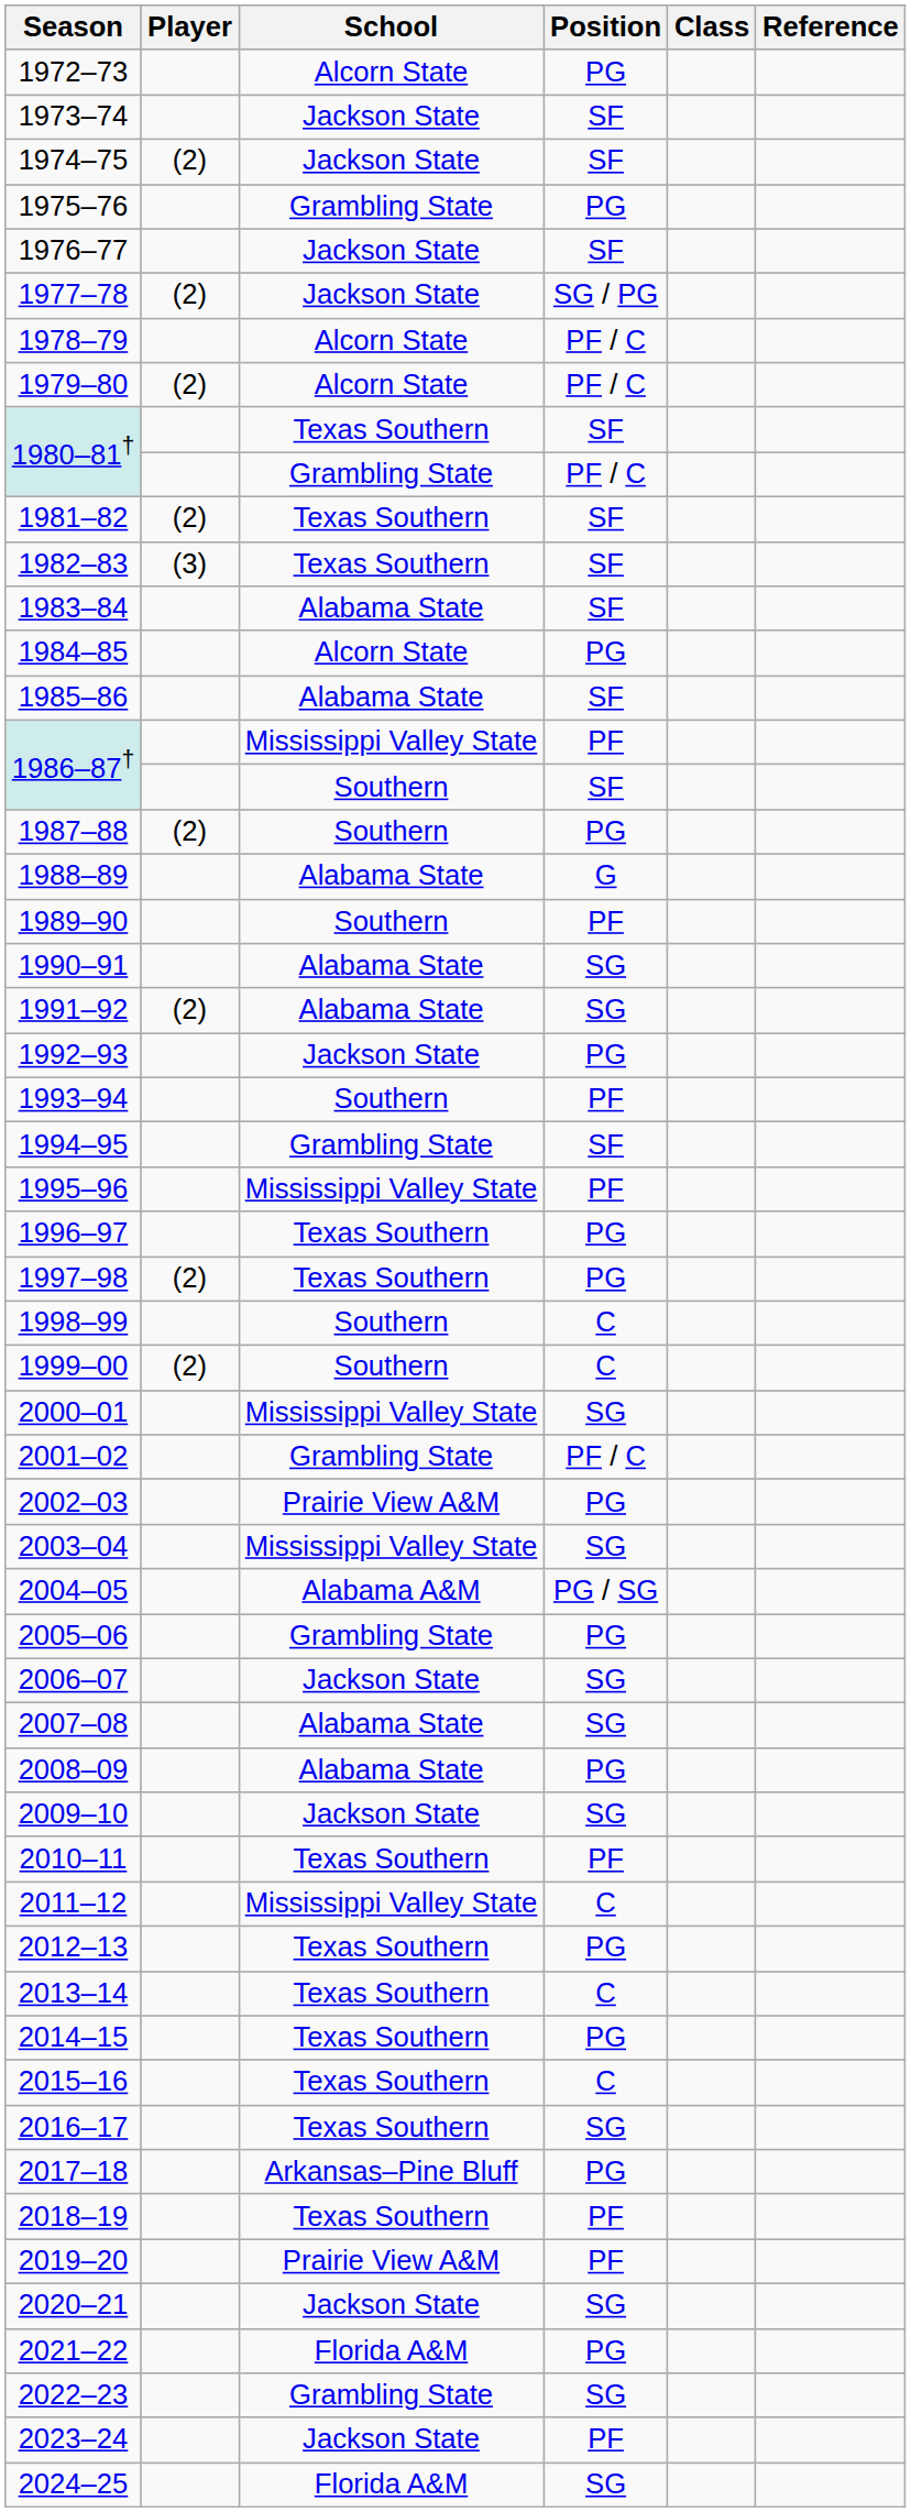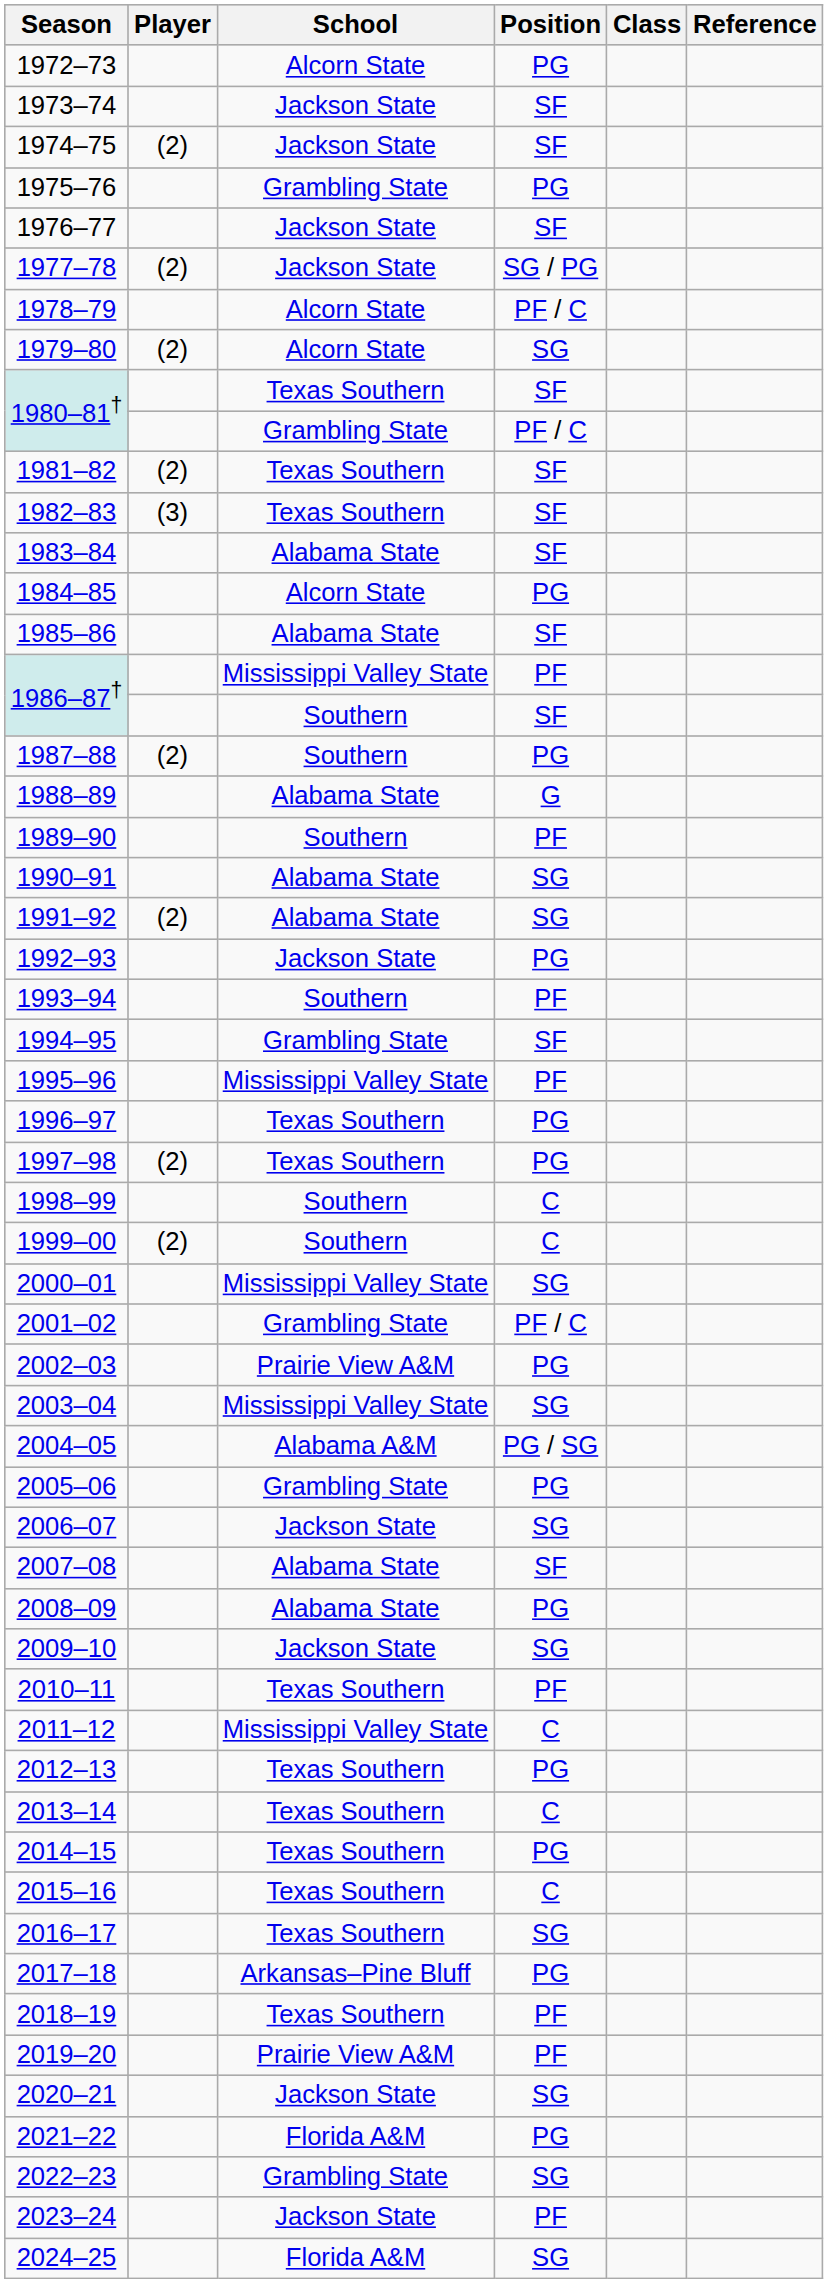1979–80 | Position: PF / C -> SG
2007–08 | Position: SG -> SF
